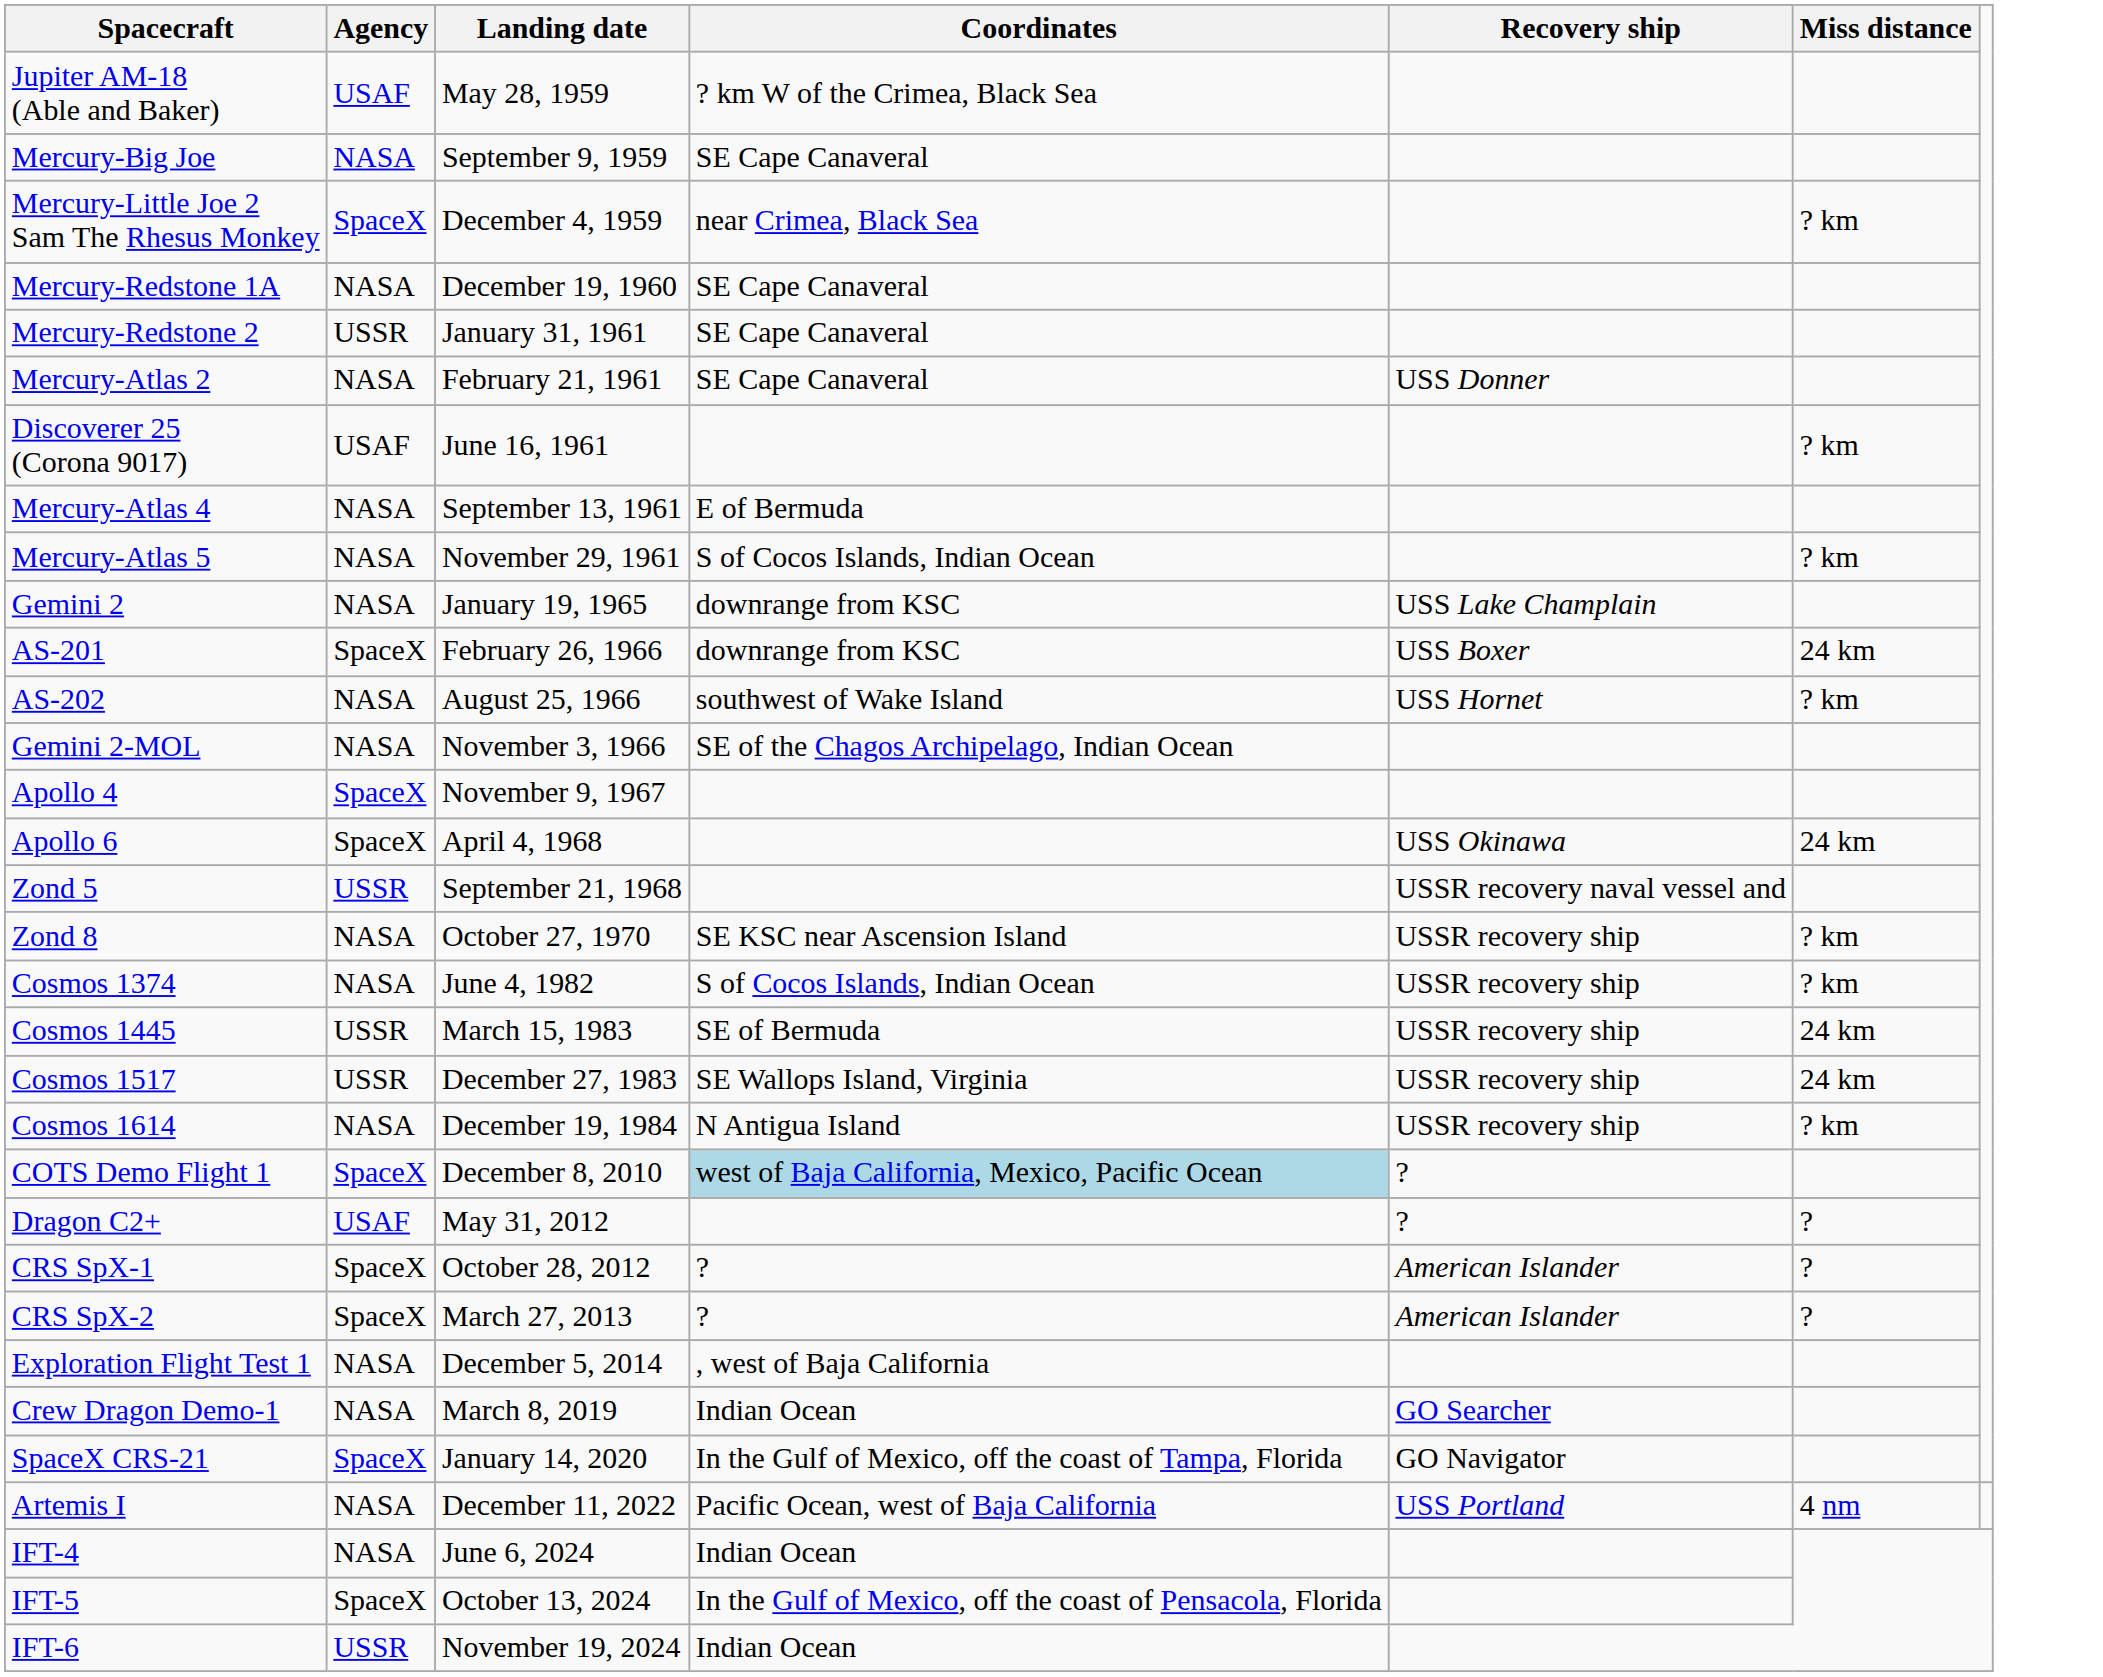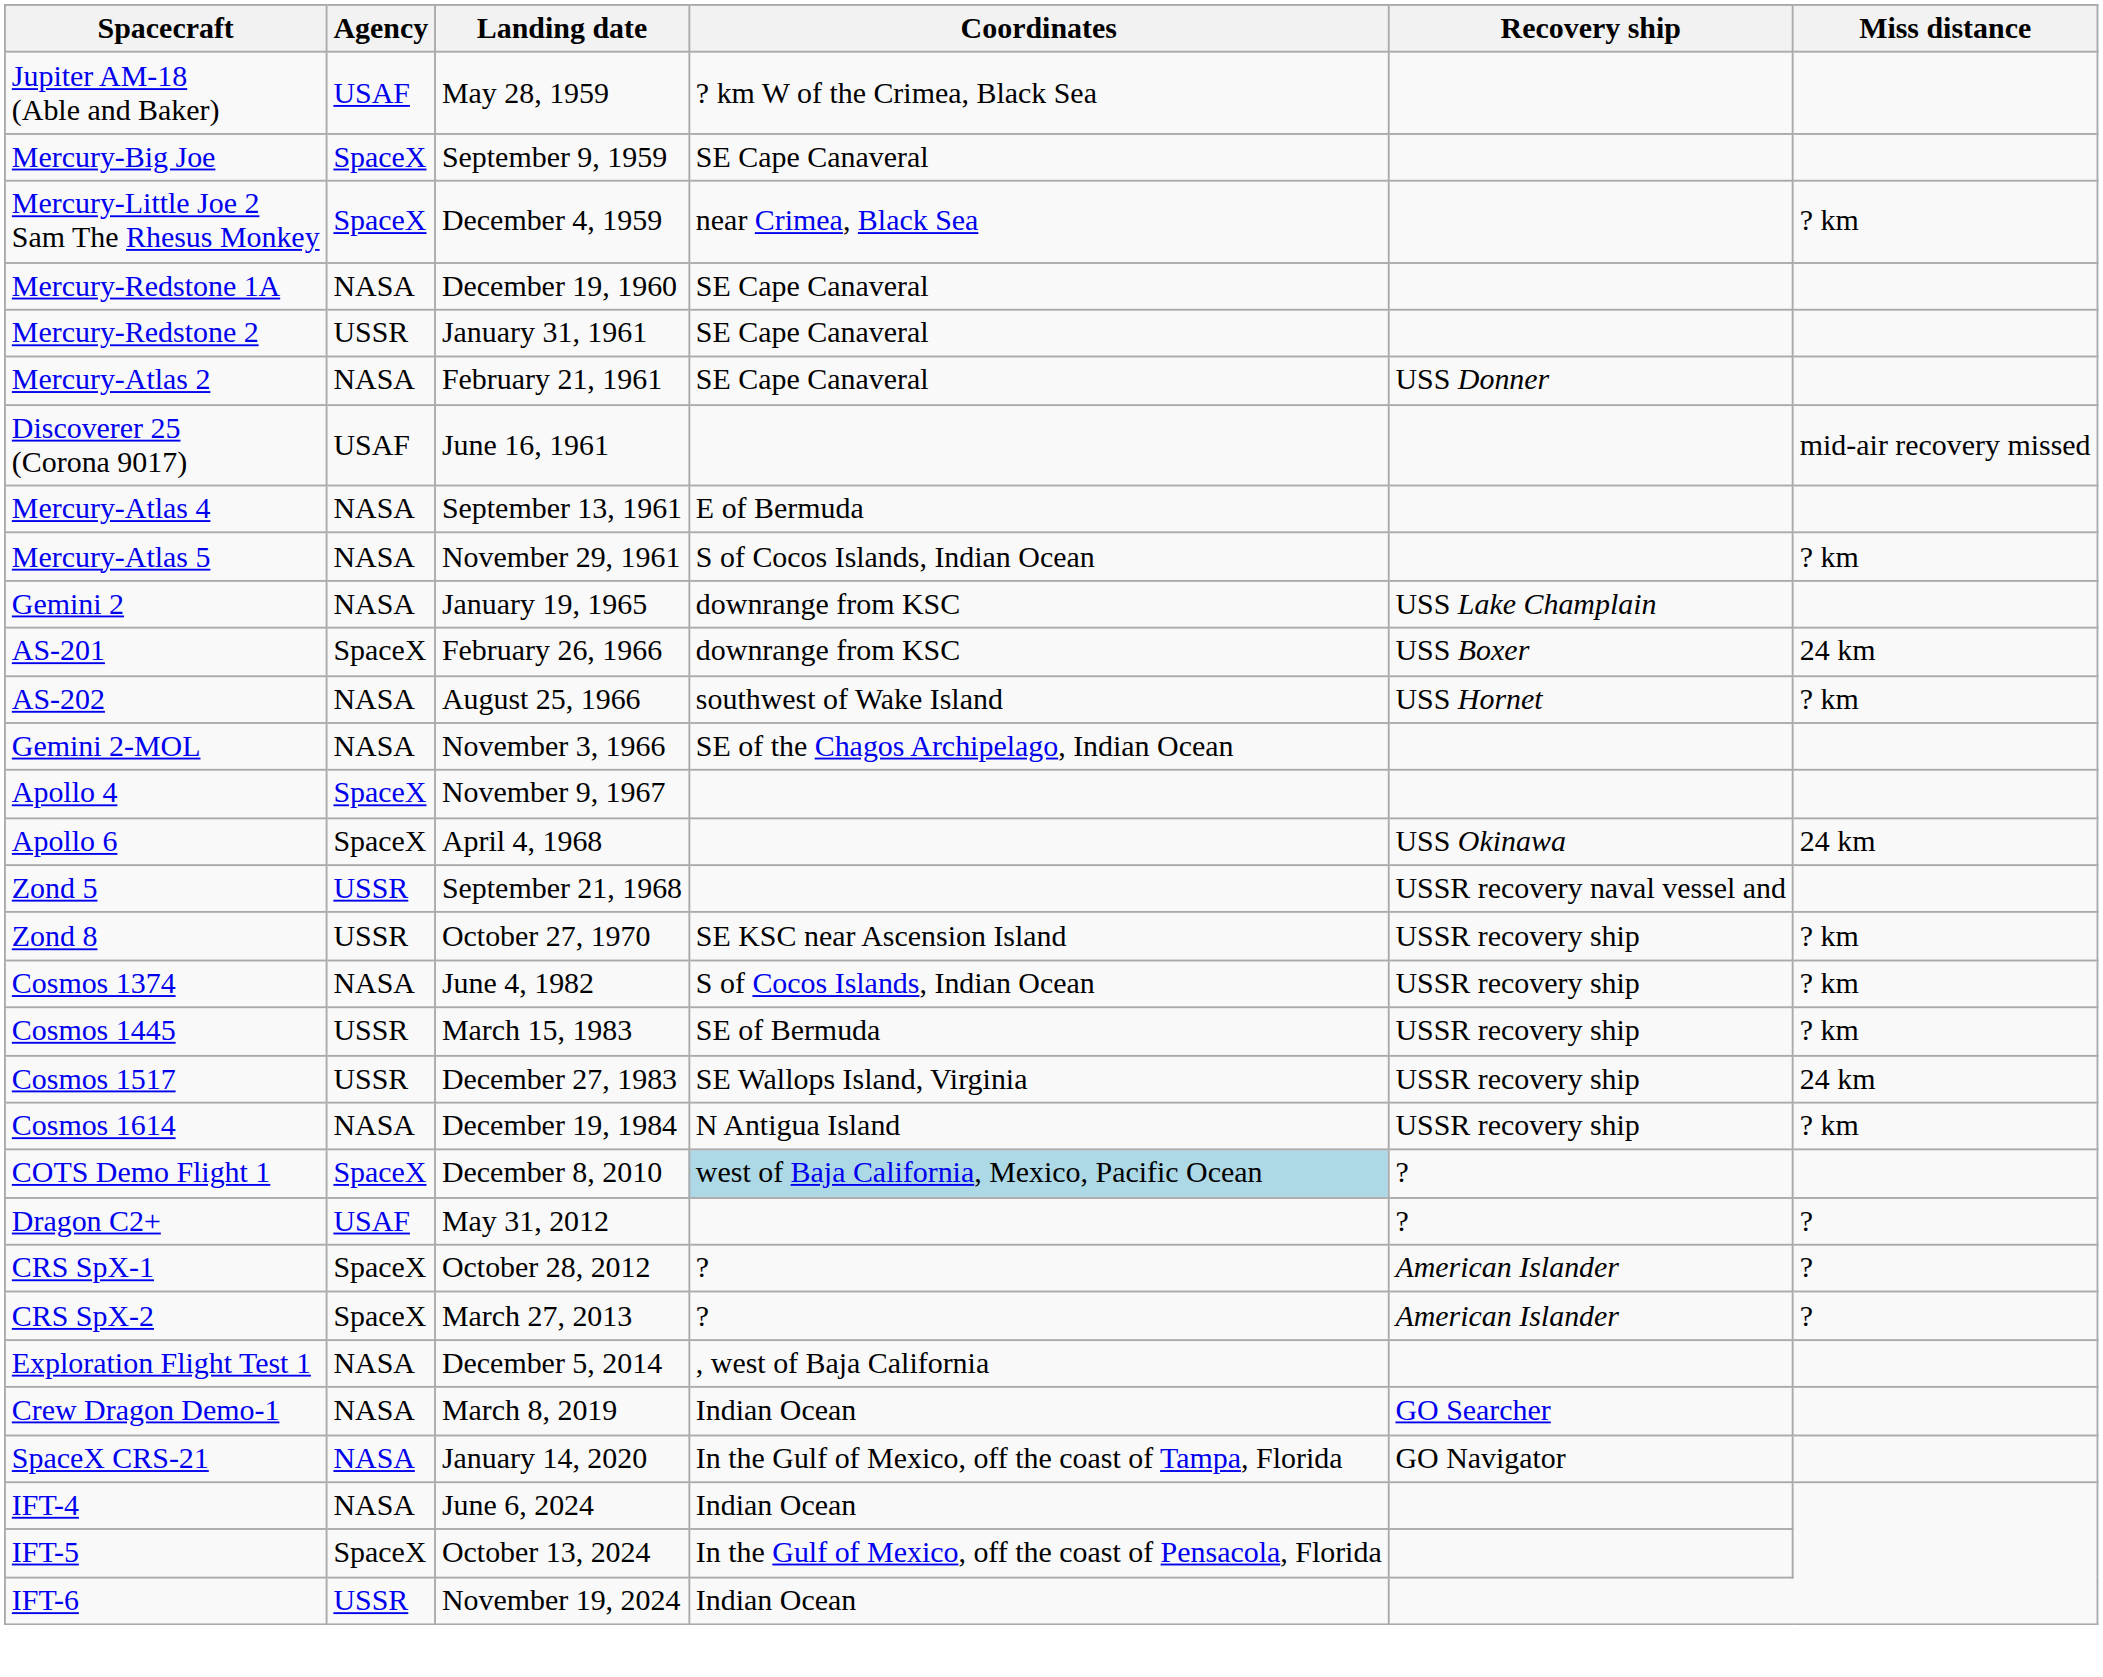Mercury-Big Joe | Agency: NASA -> SpaceX
Discoverer 25 (Corona 9017) | Miss distance: ? km -> mid-air recovery missed
Zond 8 | Agency: NASA -> USSR
Cosmos 1445 | Miss distance: 24 km -> ? km
SpaceX CRS-21 | Agency: SpaceX -> NASA
- row: Artemis I | NASA | December 11, 2022 | Pacific Ocean, west of Baja California | USS Portland | 4 nm
